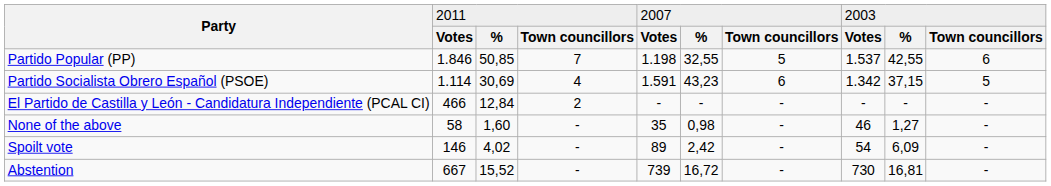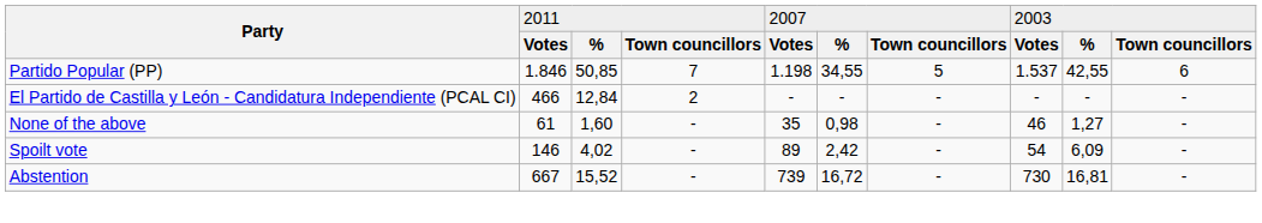Partido Popular (PP) | column 6: 32,55 -> 34,55
- row: Partido Socialista Obrero Español (PSOE) | 1.114 | 30,69 | 4 | 1.591 | 43,23 | 6 | 1.342 | 37,15 | 5
None of the above | column 2: 58 -> 61
